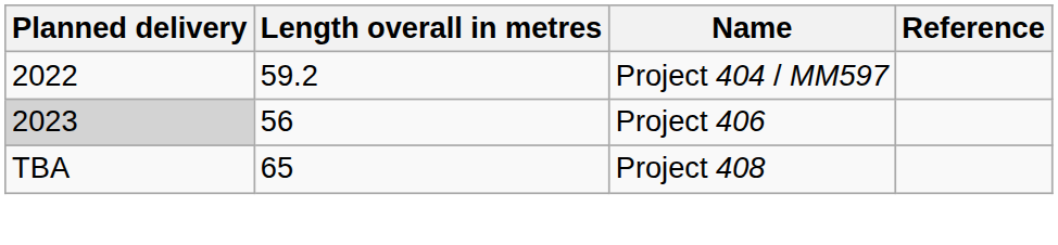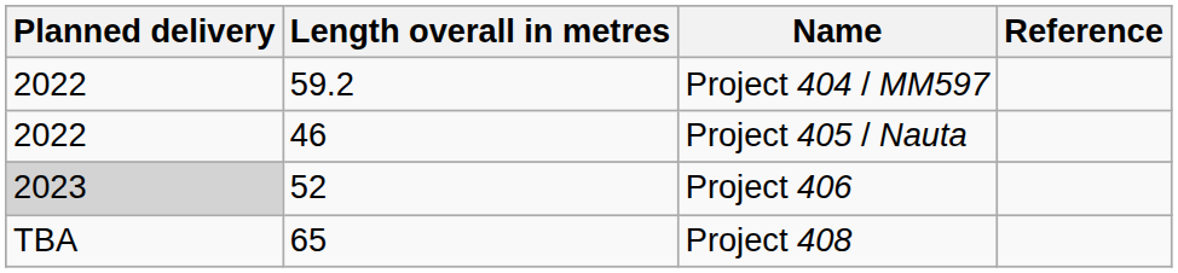+ row: 2022 | 46 | Project 405 / Nauta
Project 406 | Length overall in metres: 56 -> 52
